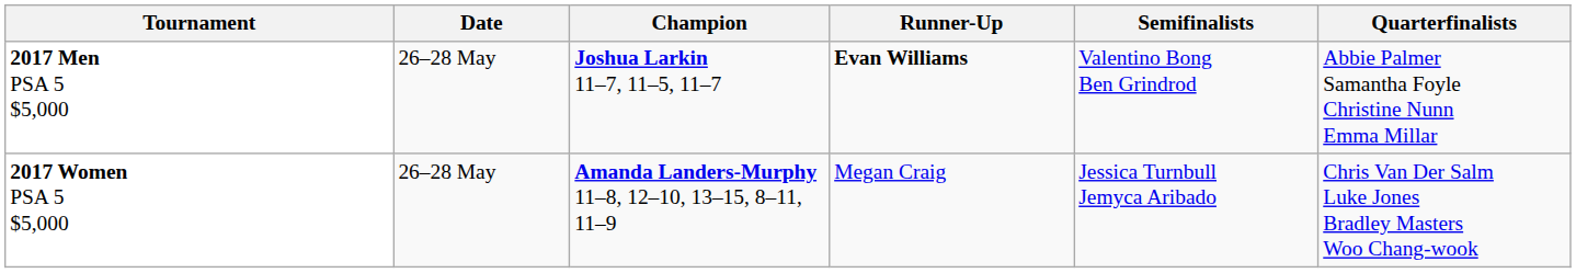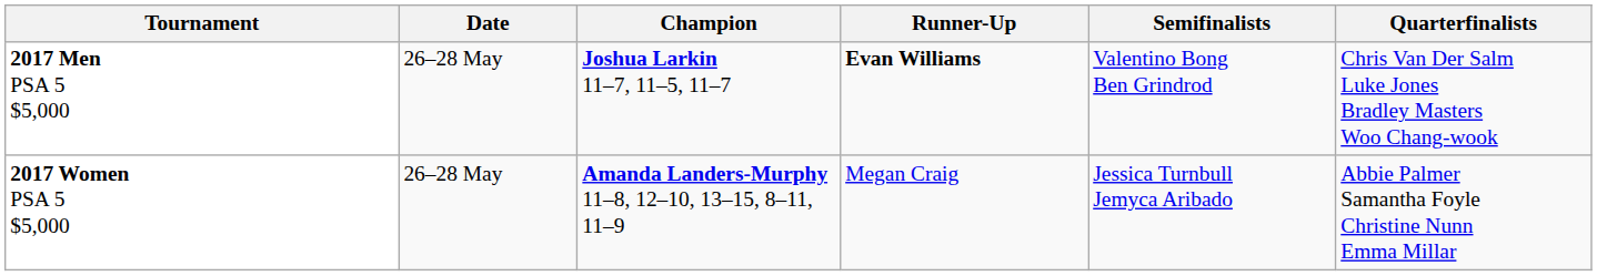2017 Men PSA 5 $5,000 | Quarterfinalists: Abbie Palmer Samantha Foyle Christine Nunn Emma Millar -> Chris Van Der Salm Luke Jones Bradley Masters Woo Chang-wook
2017 Women PSA 5 $5,000 | Quarterfinalists: Chris Van Der Salm Luke Jones Bradley Masters Woo Chang-wook -> Abbie Palmer Samantha Foyle Christine Nunn Emma Millar
